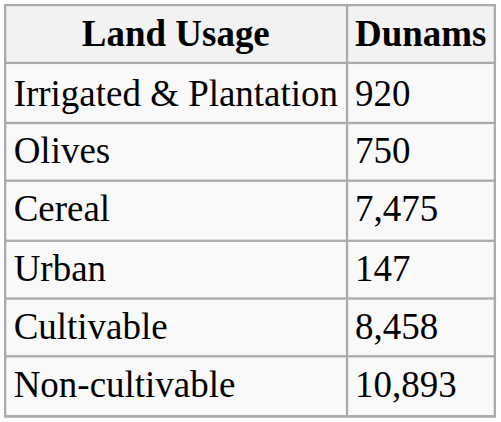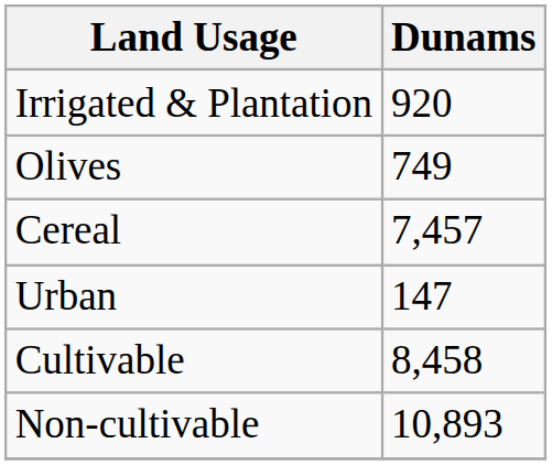Olives | Dunams: 750 -> 749
Cereal | Dunams: 7,475 -> 7,457
